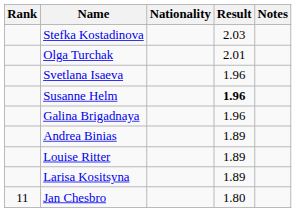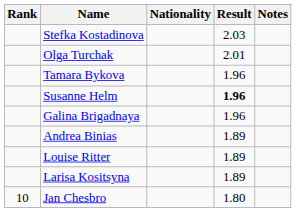- row: Svetlana Isaeva | 1.96
+ row: Tamara Bykova | 1.96
Jan Chesbro | Rank: 11 -> 10
